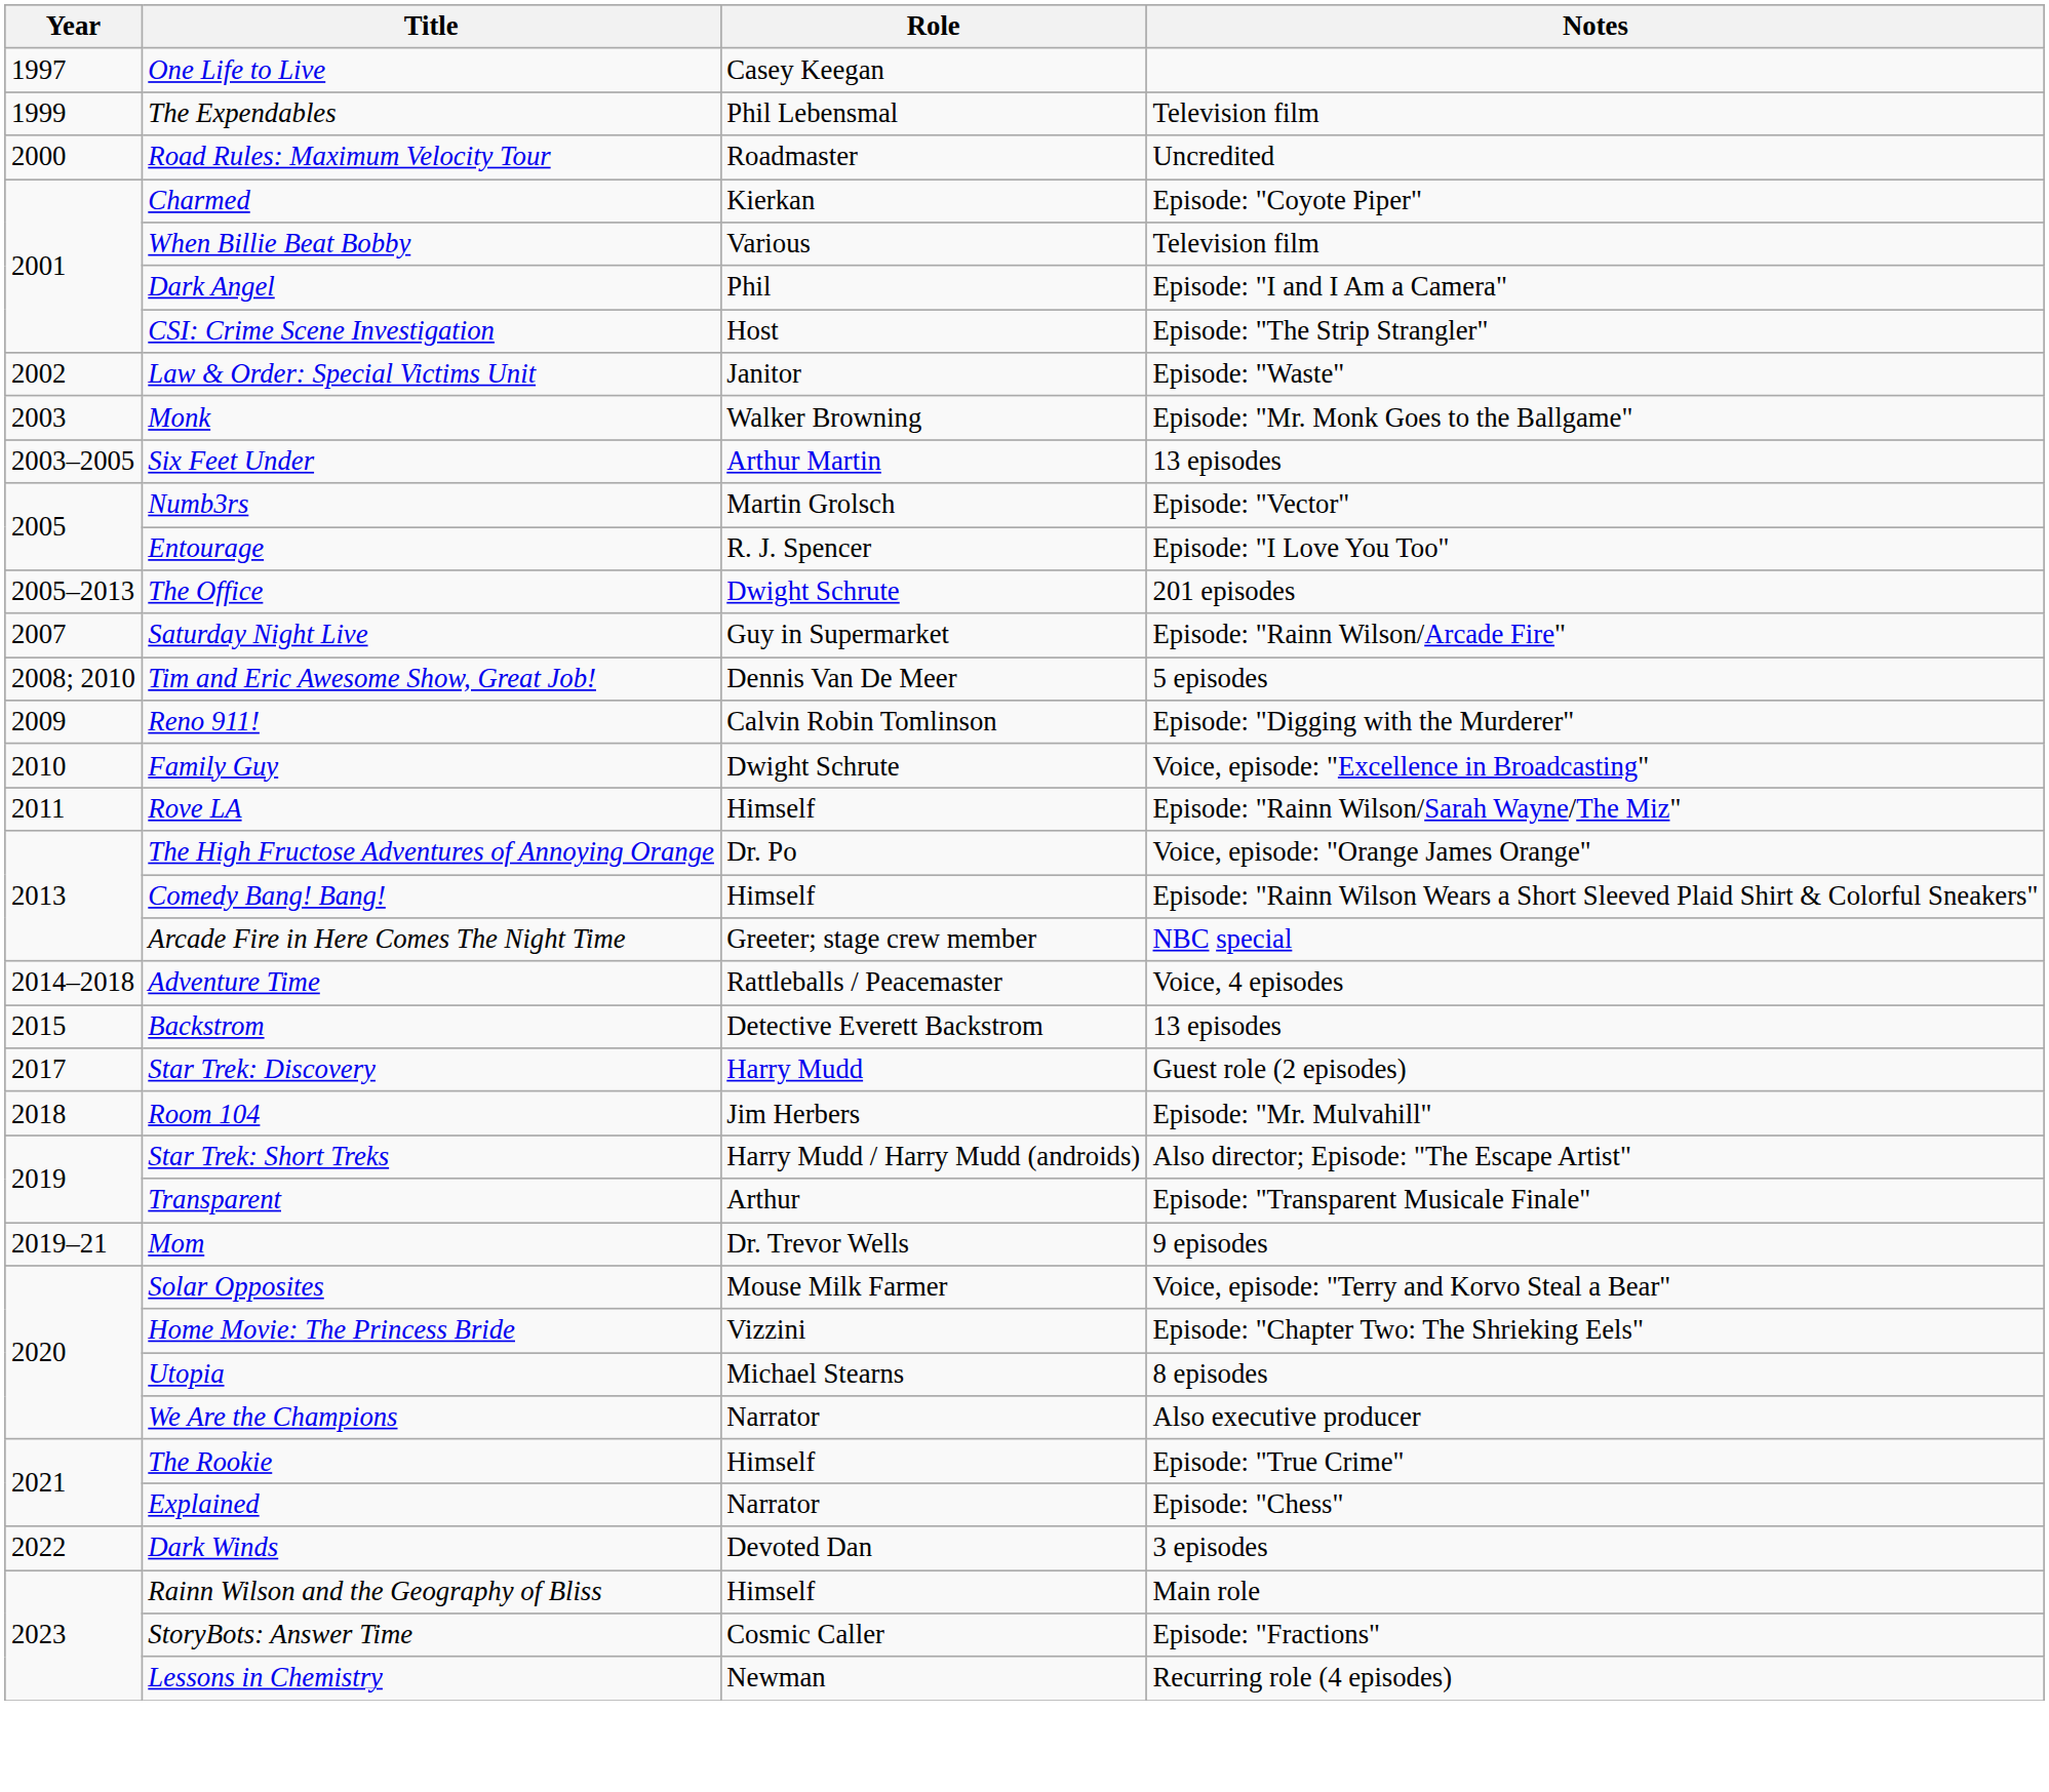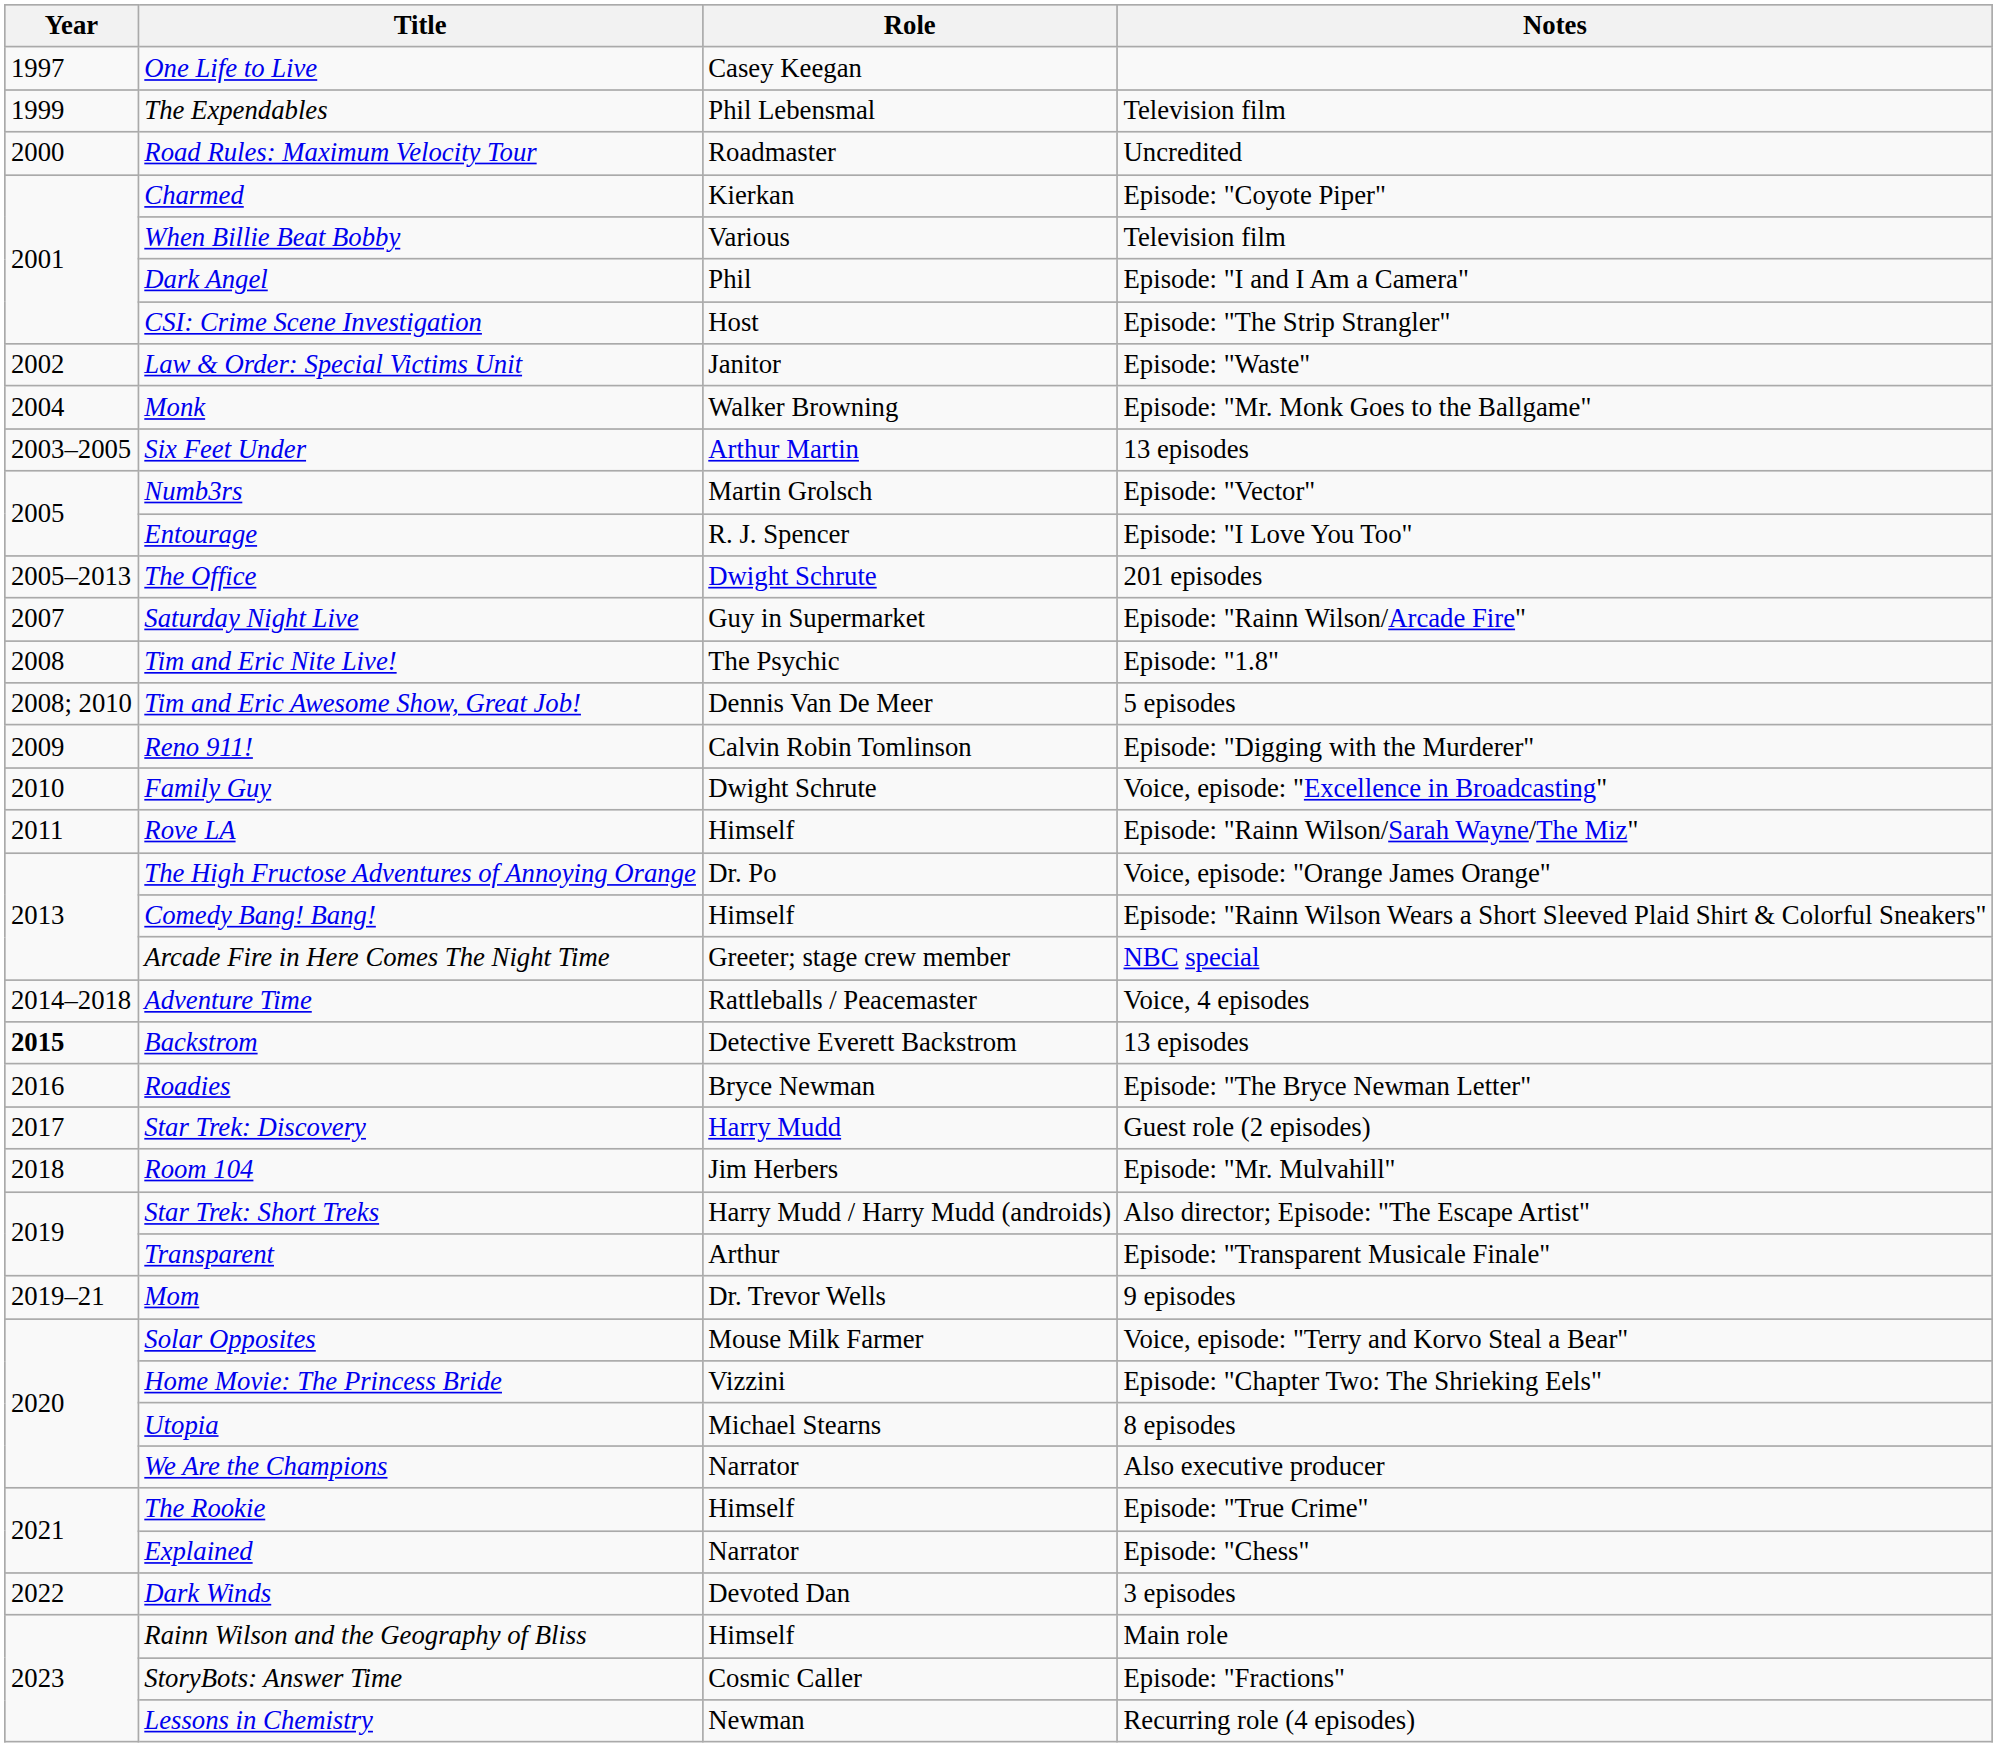Monk | Year: 2003 -> 2004
+ row: 2008 | Tim and Eric Nite Live! | The Psychic | Episode: "1.8"
Backstrom | Year: normal -> bold
+ row: 2016 | Roadies | Bryce Newman | Episode: "The Bryce Newman Letter"
